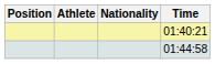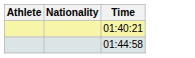- column: Position
